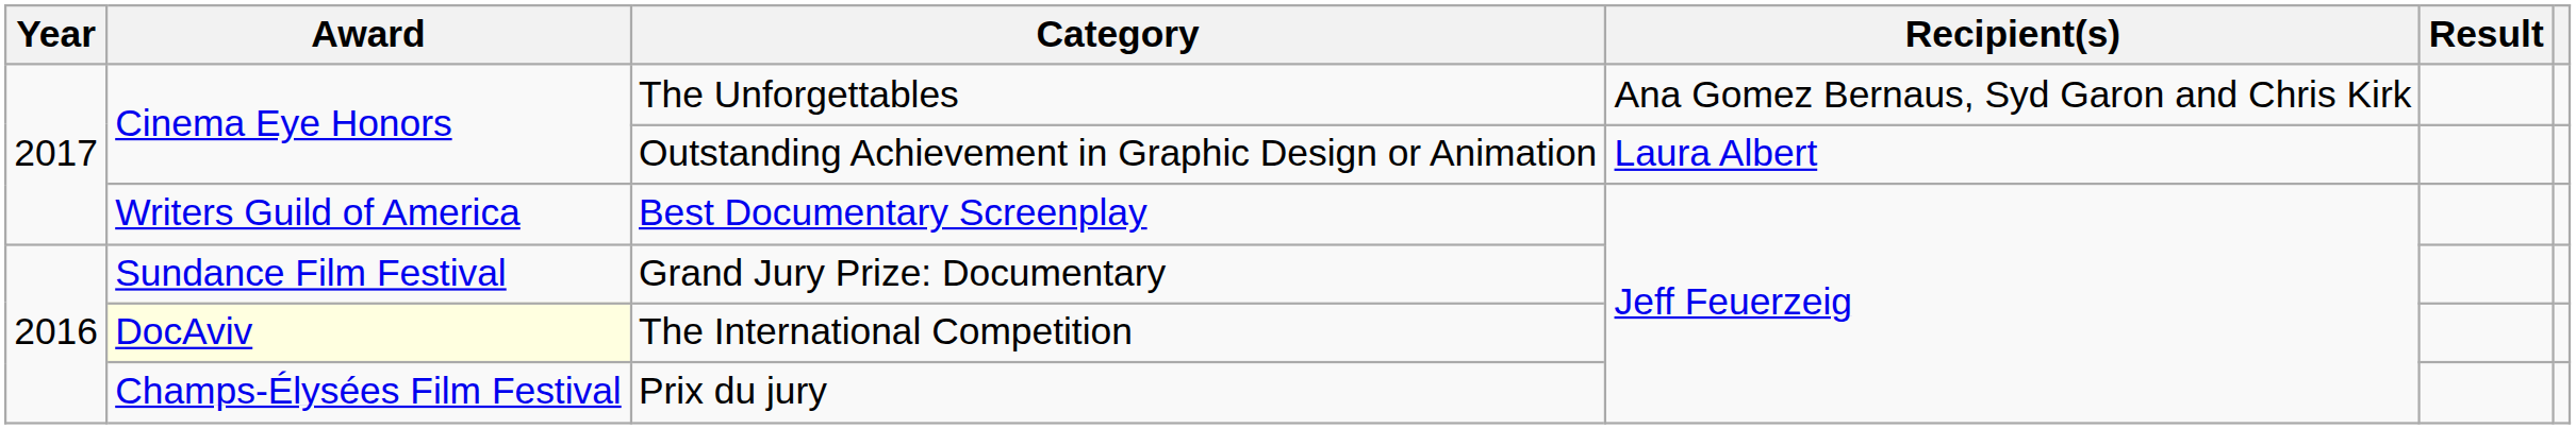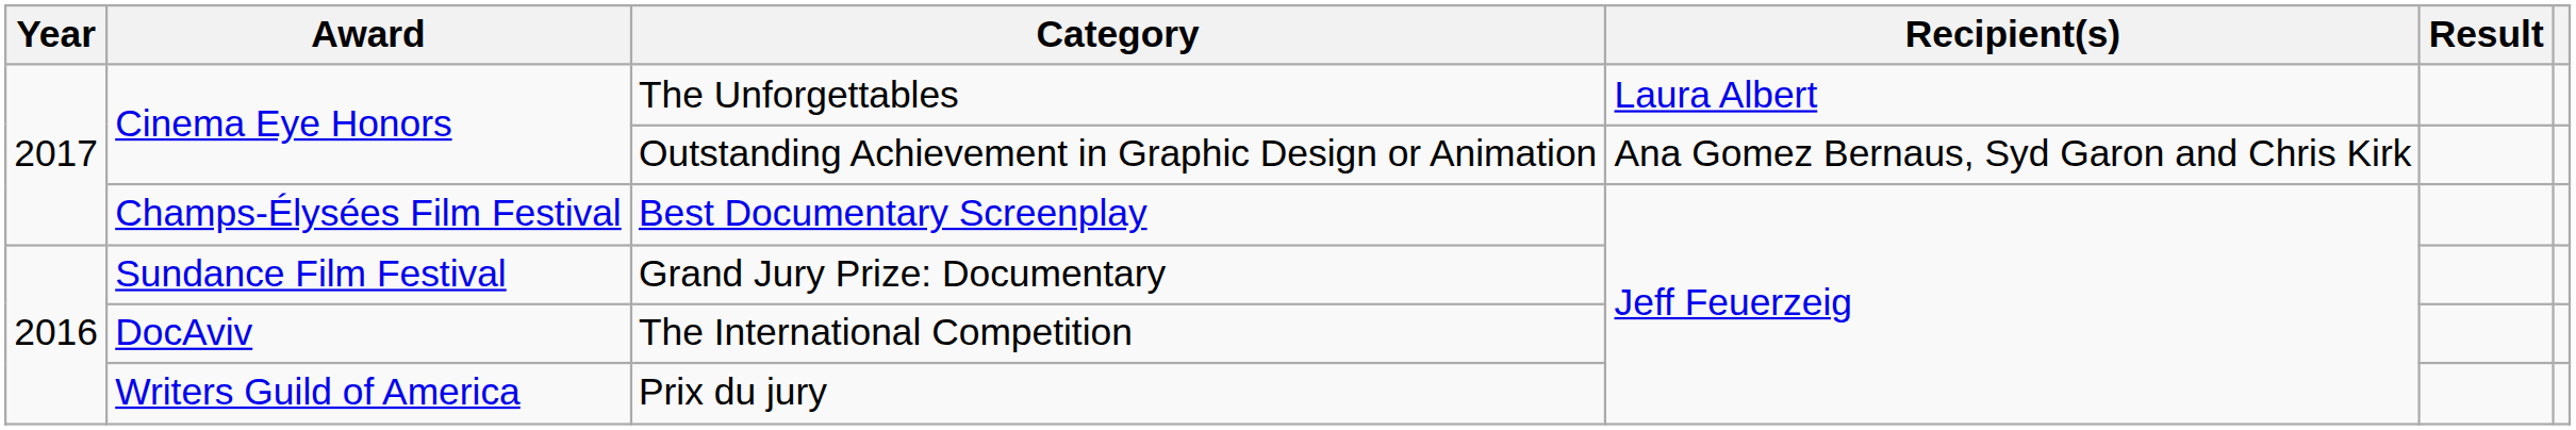The Unforgettables | Recipient(s): Ana Gomez Bernaus, Syd Garon and Chris Kirk -> Laura Albert
Outstanding Achievement in Graphic Design or Animation | Recipient(s): Laura Albert -> Ana Gomez Bernaus, Syd Garon and Chris Kirk
Best Documentary Screenplay | Award: Writers Guild of America -> Champs-Élysées Film Festival
The International Competition | Award: lightyellow background -> no background
Prix du jury | Award: Champs-Élysées Film Festival -> Writers Guild of America
